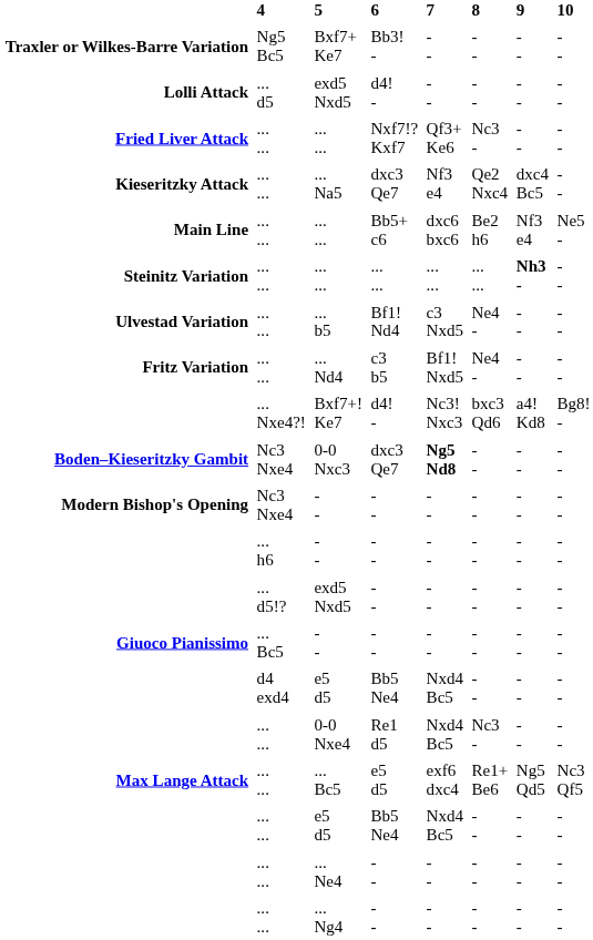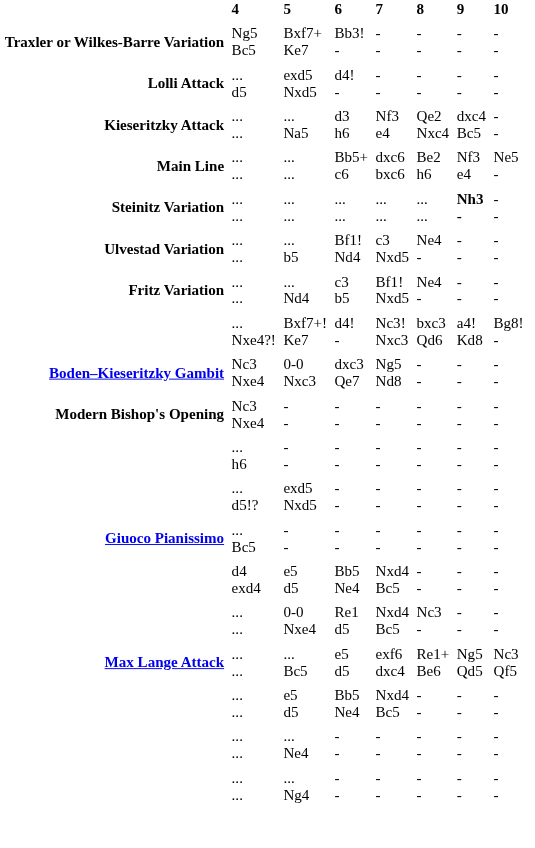- row: Fried Liver Attack | ... ... | ... ... | Nxf7!? Kxf7 | Qf3+ Ke6 | Nc3 - | - - | - -
... Na5 | 6: dxc3 Qe7 -> d3 h6
0-0 Nxc3 | 7: bold -> normal
